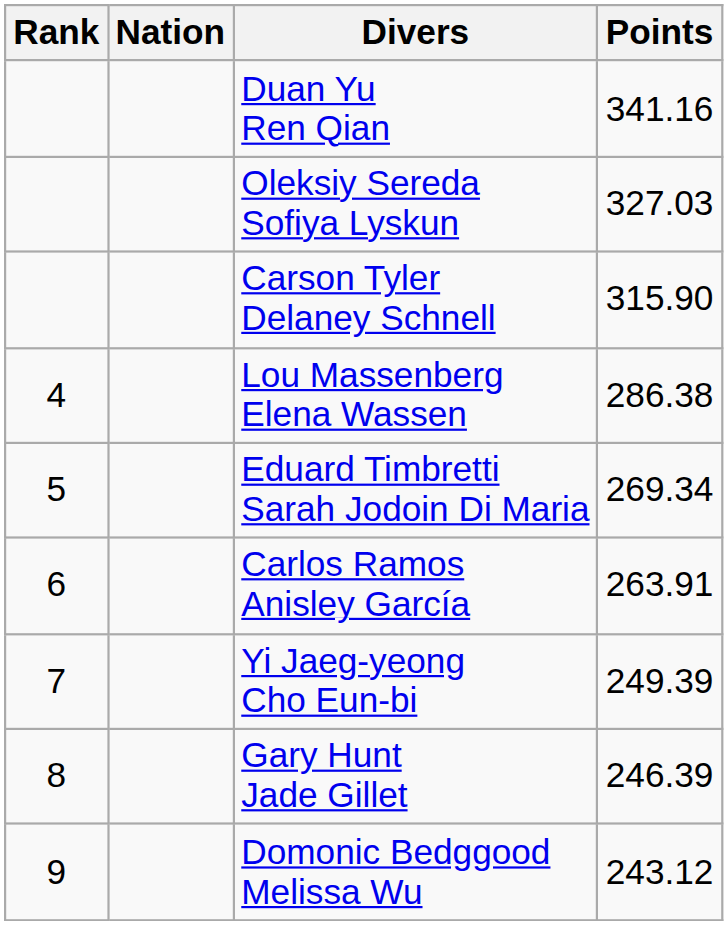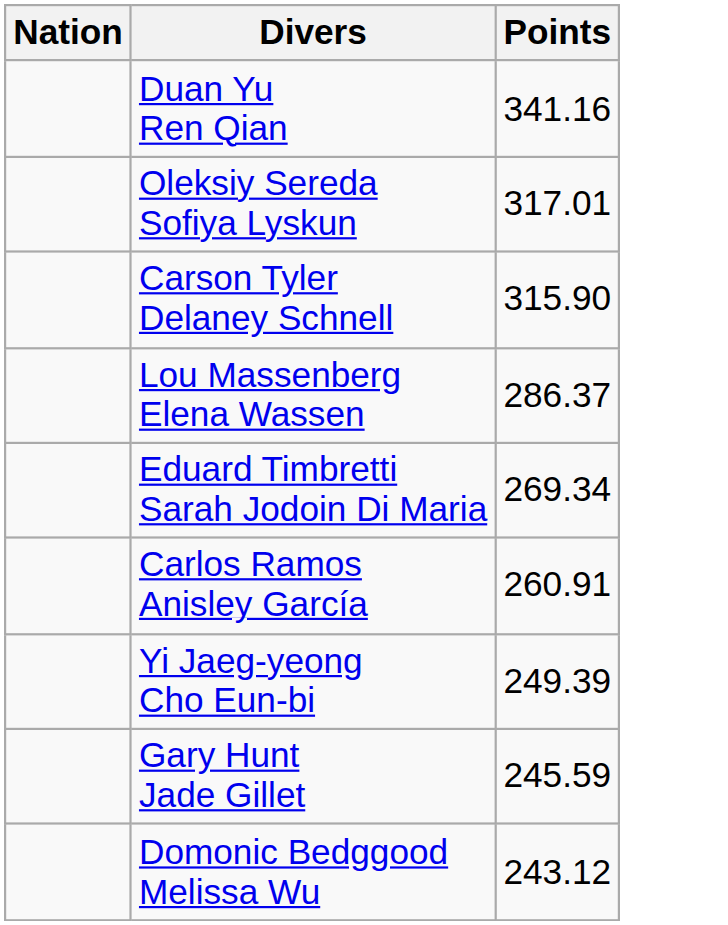- column: Rank | 4 | 5 | 6 | 7 | 8 | 9
Oleksiy Sereda Sofiya Lyskun | Points: 327.03 -> 317.01
Lou Massenberg Elena Wassen | Points: 286.38 -> 286.37
Carlos Ramos Anisley García | Points: 263.91 -> 260.91
Gary Hunt Jade Gillet | Points: 246.39 -> 245.59
